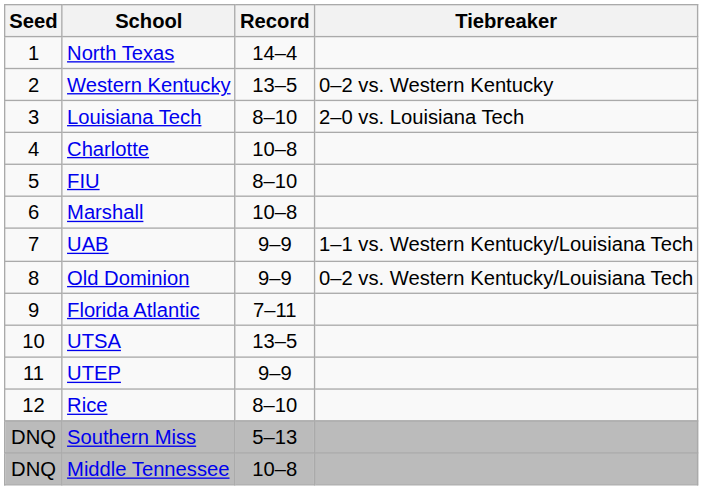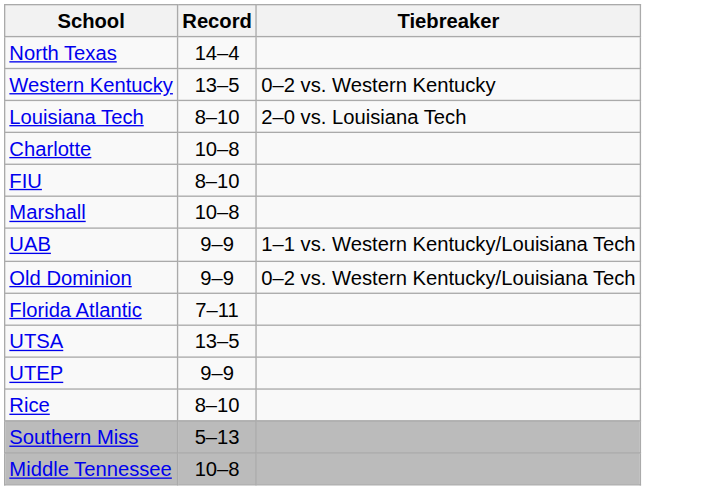- column: Seed | 1 | 2 | 3 | 4 | 5 | 6 | 7 | 8 | 9 | 10 | 11 | 12 | DNQ | DNQ
